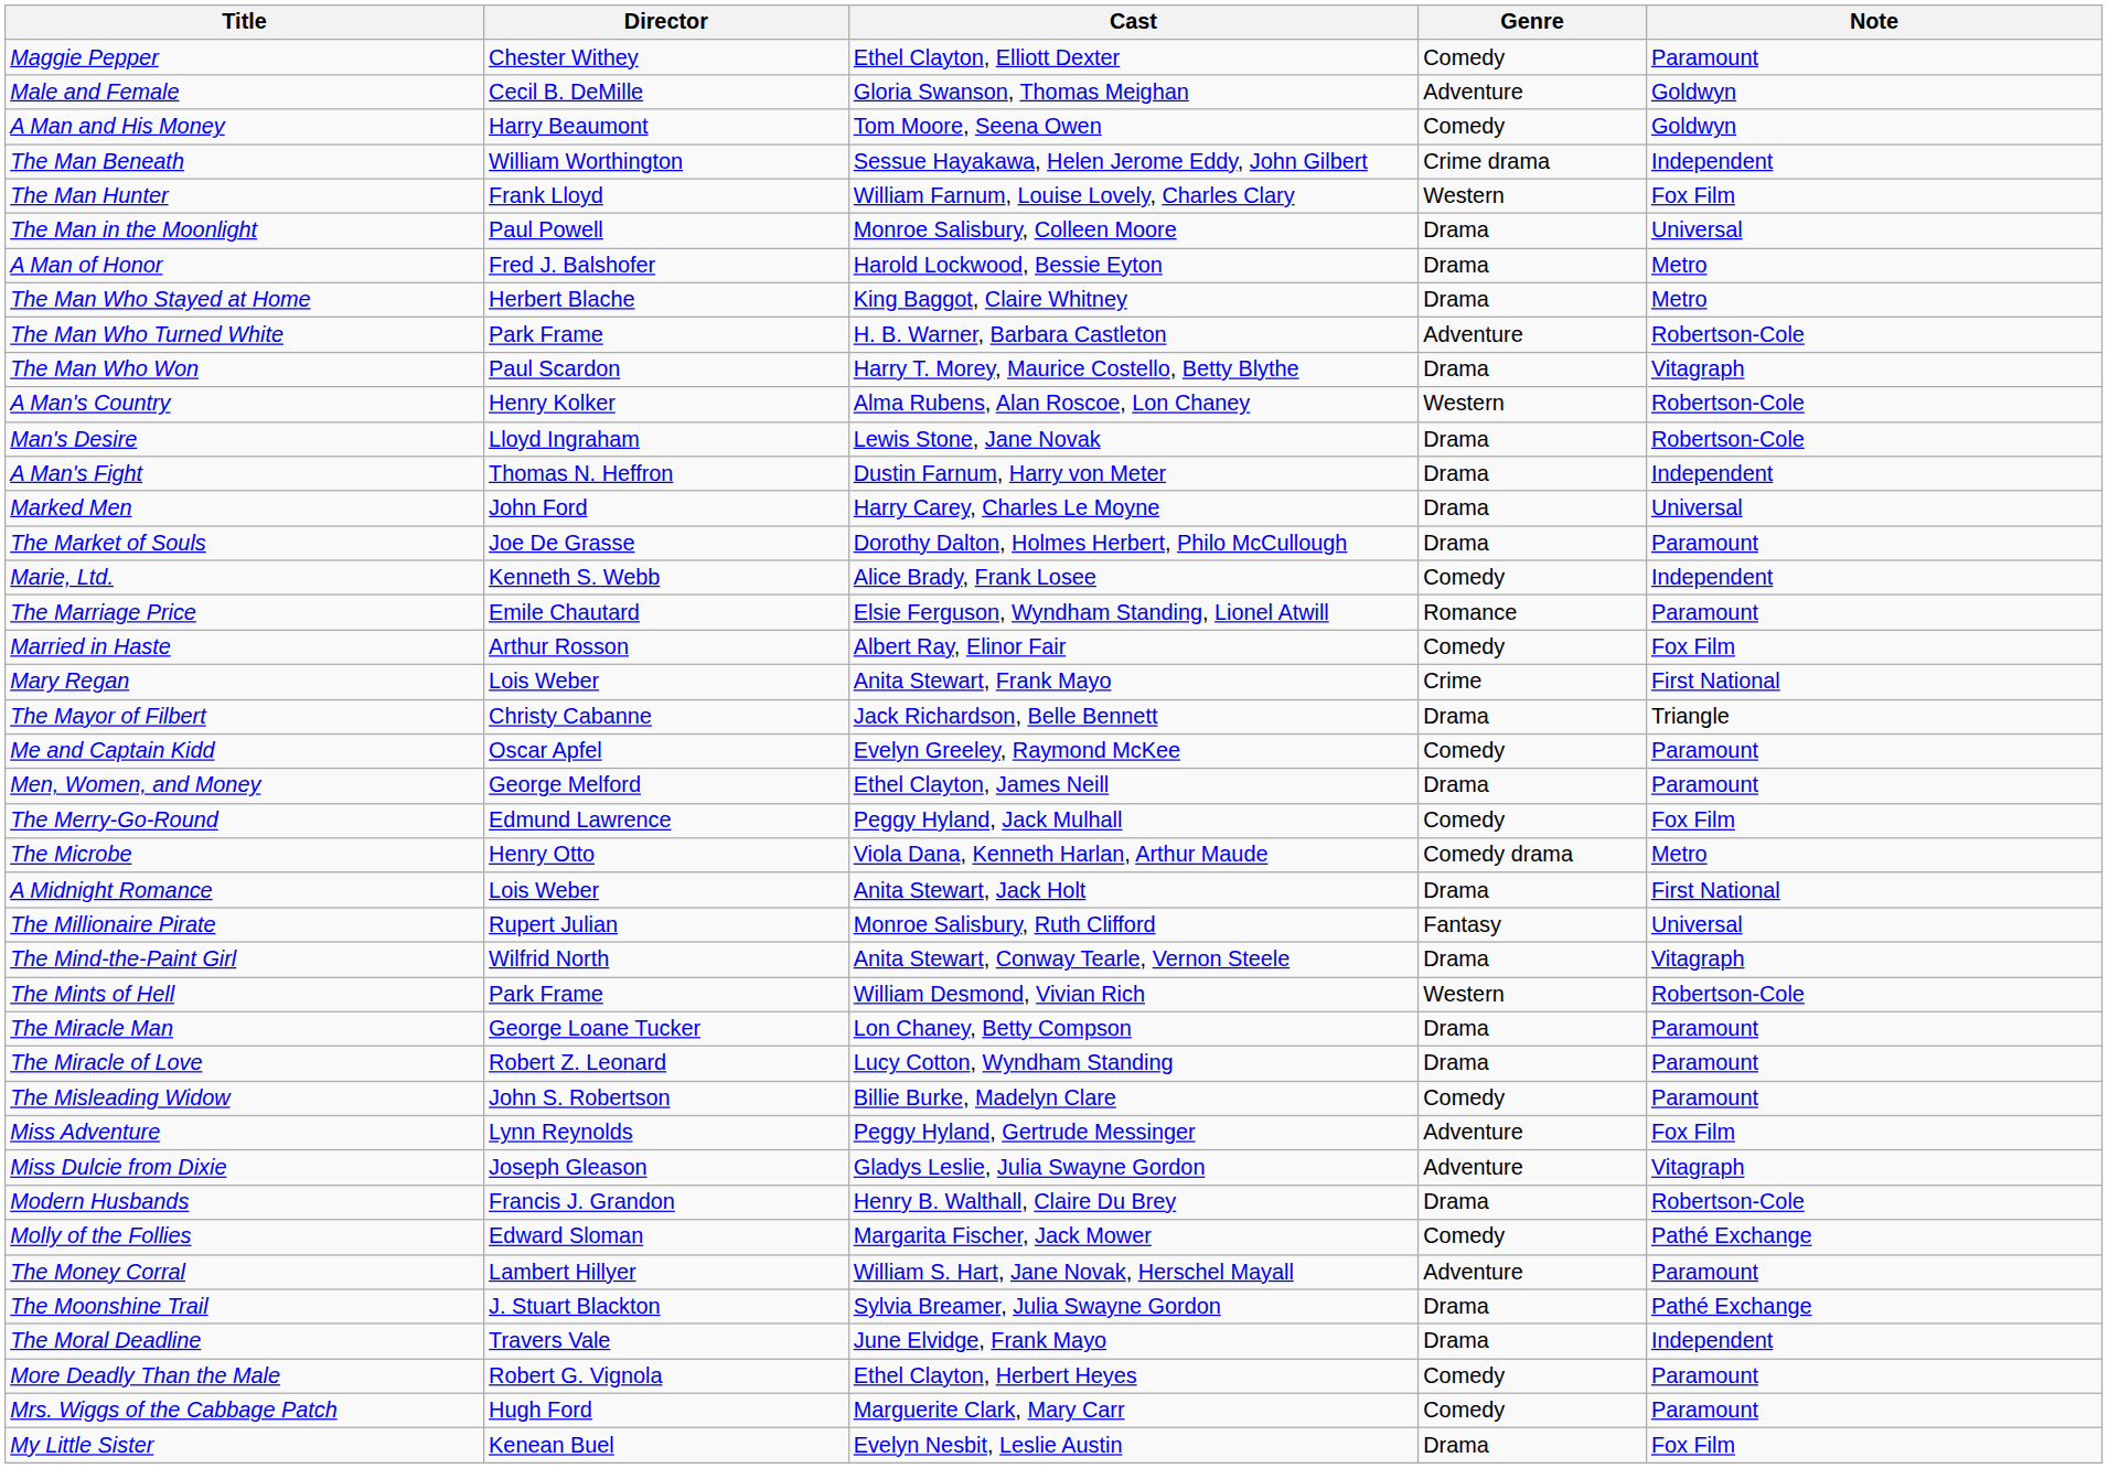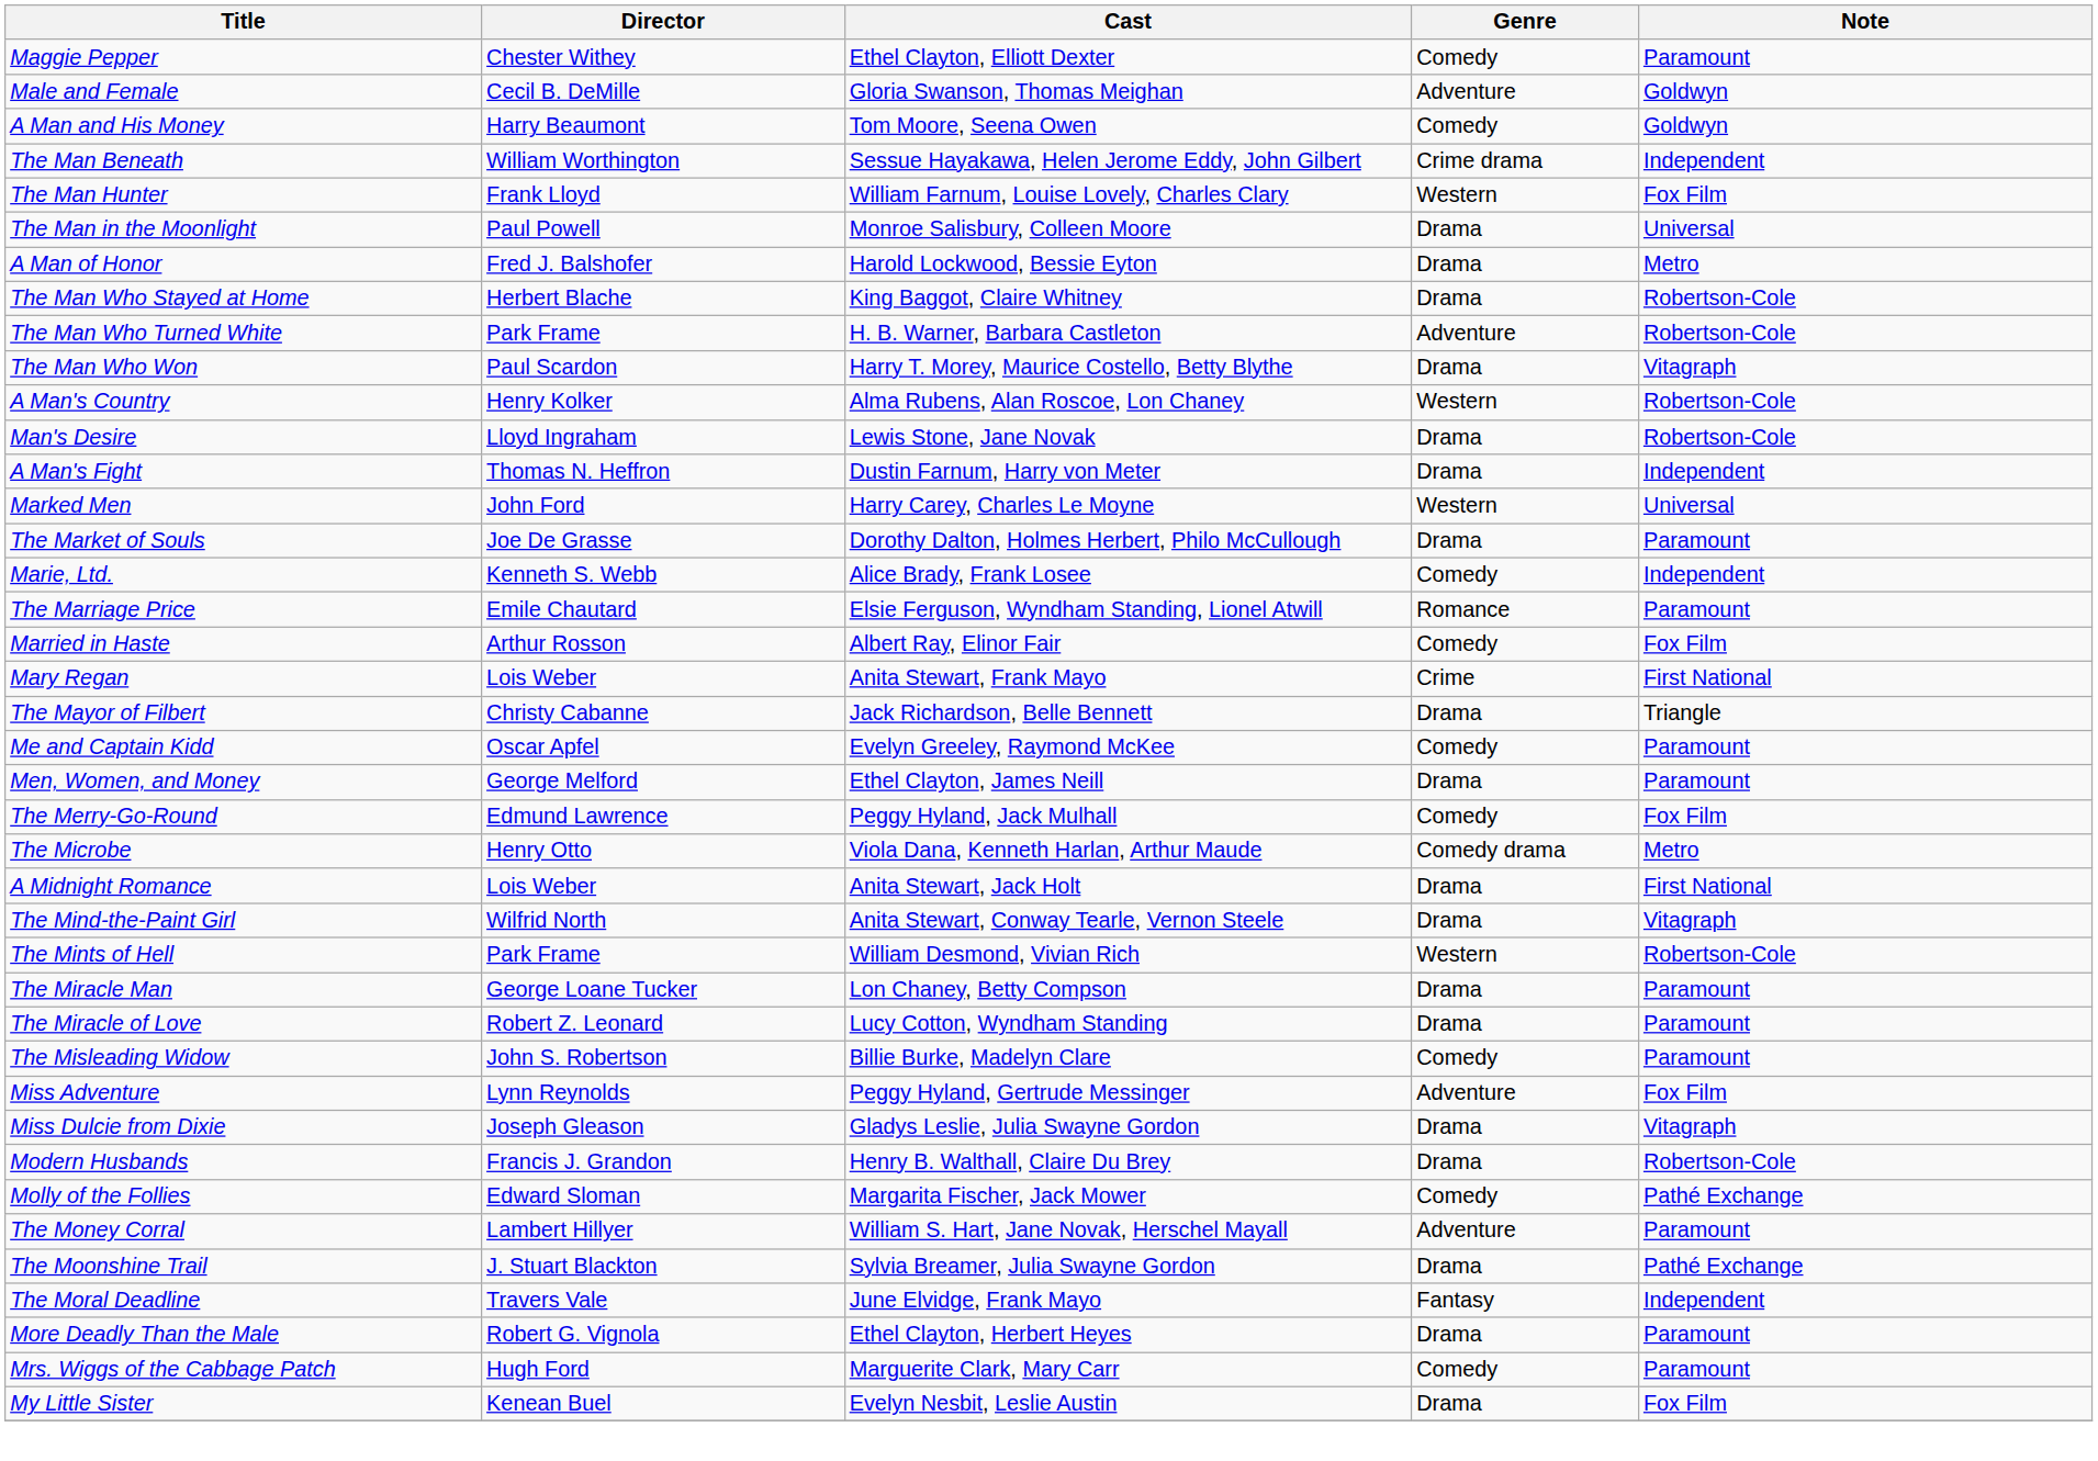The Man Who Stayed at Home | Note: Metro -> Robertson-Cole
Marked Men | Genre: Drama -> Western
- row: The Millionaire Pirate | Rupert Julian | Monroe Salisbury, Ruth Clifford | Fantasy | Universal
Miss Dulcie from Dixie | Genre: Adventure -> Drama
The Moral Deadline | Genre: Drama -> Fantasy
More Deadly Than the Male | Genre: Comedy -> Drama
